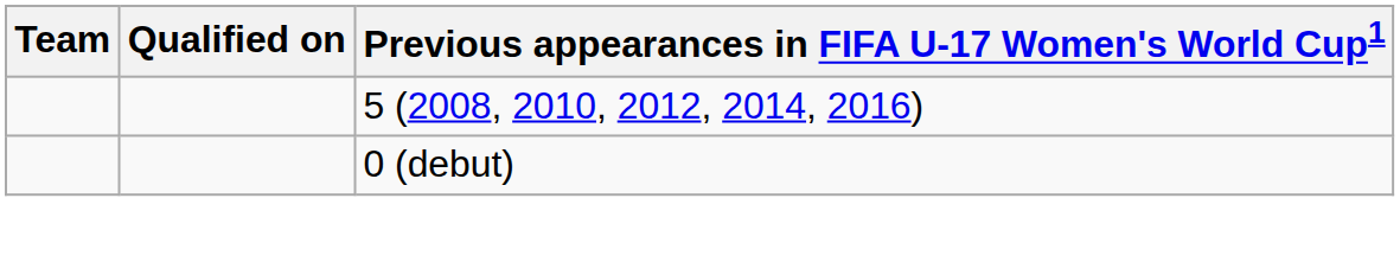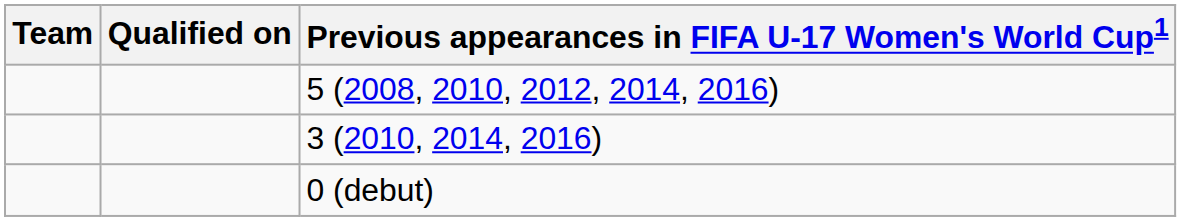+ row: 3 (2010, 2014, 2016)
